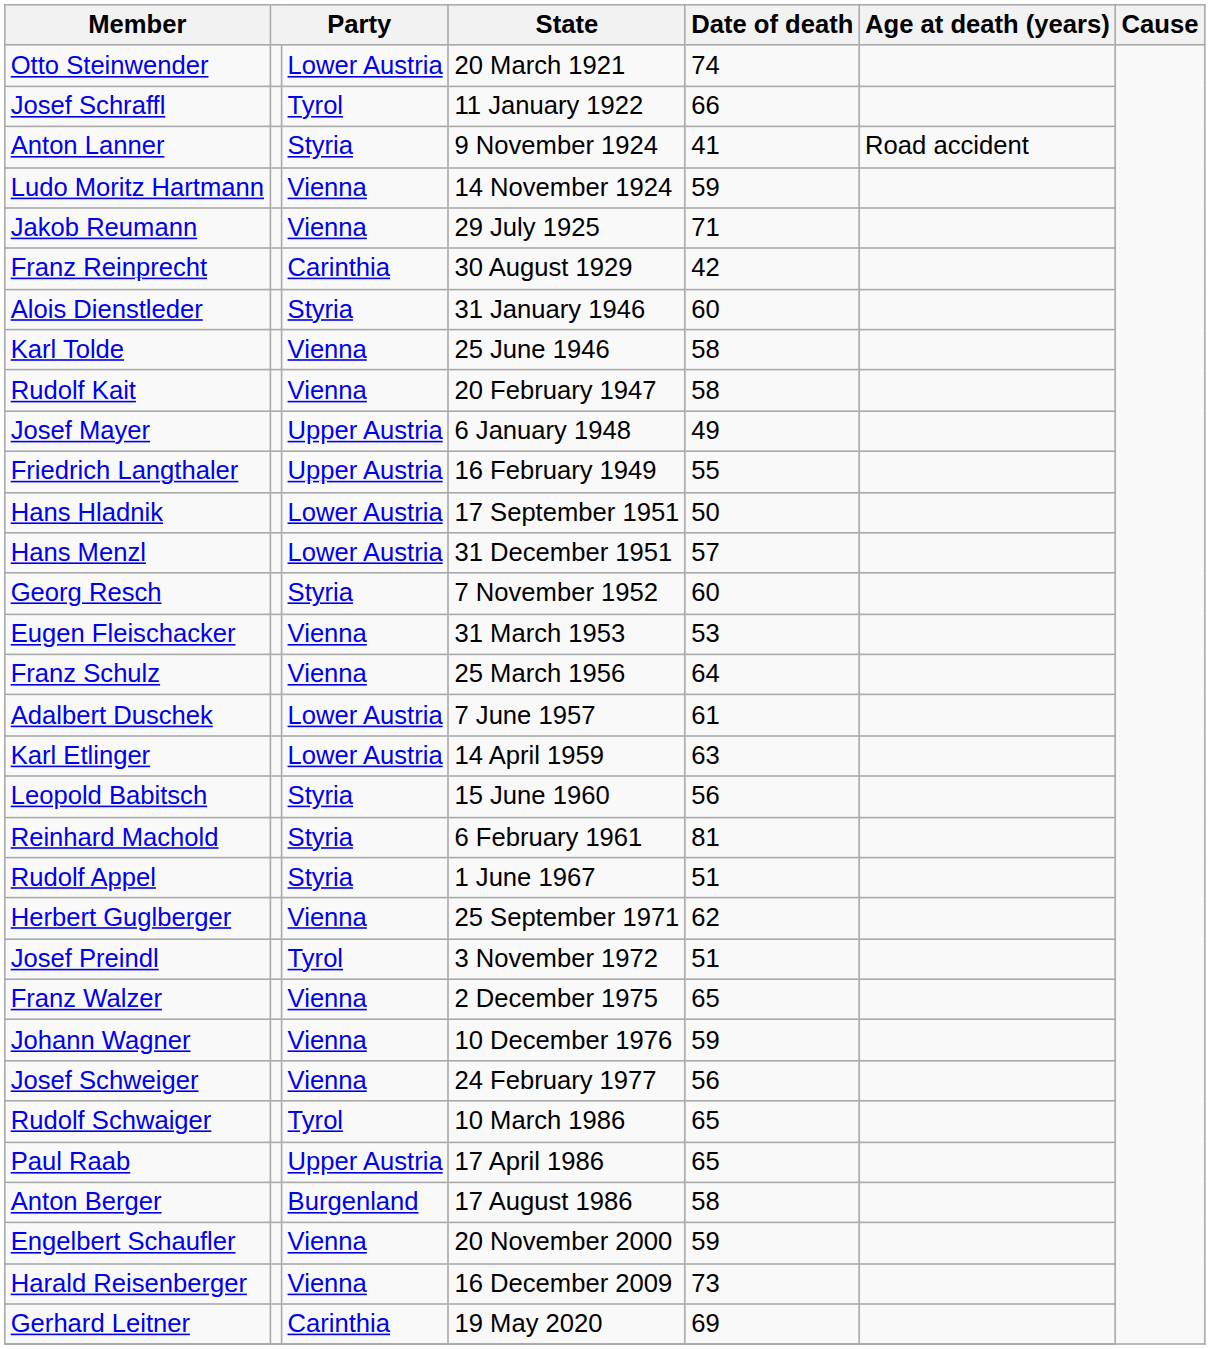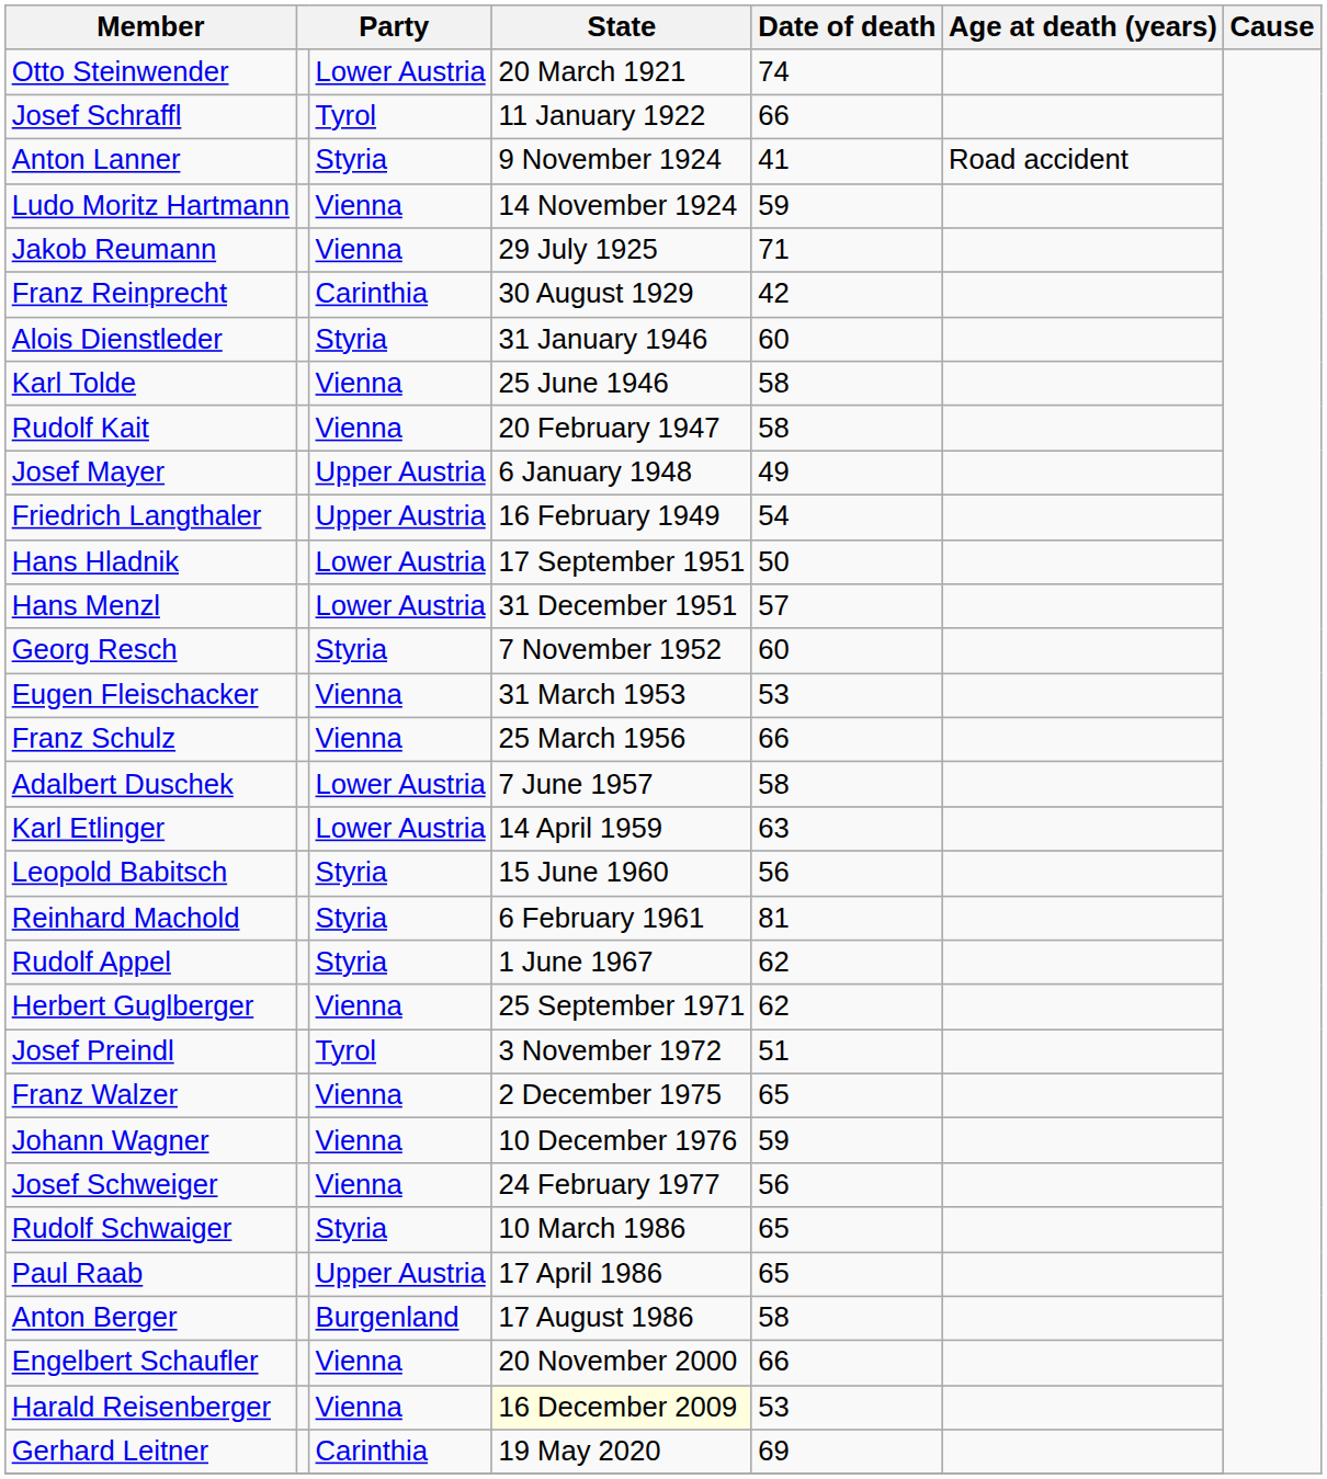Friedrich Langthaler | Date of death: 55 -> 54
Franz Schulz | Date of death: 64 -> 66
Adalbert Duschek | Date of death: 61 -> 58
Rudolf Appel | Date of death: 51 -> 62
Rudolf Schwaiger | column 3: Tyrol -> Styria
Engelbert Schaufler | Date of death: 59 -> 66
Harald Reisenberger | State: no background -> lightyellow background
Harald Reisenberger | Date of death: 73 -> 53
